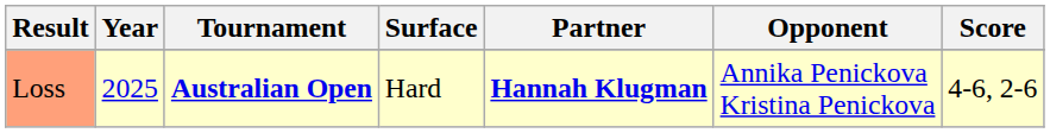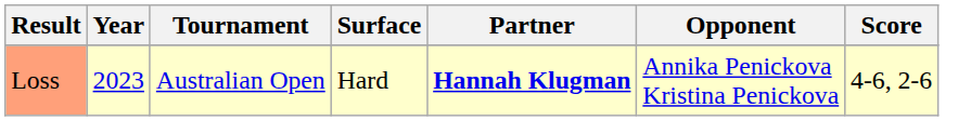Loss | Year: 2025 -> 2023
Loss | Tournament: bold -> normal
